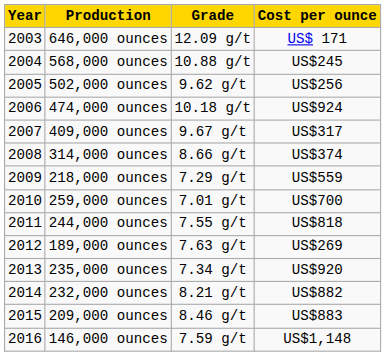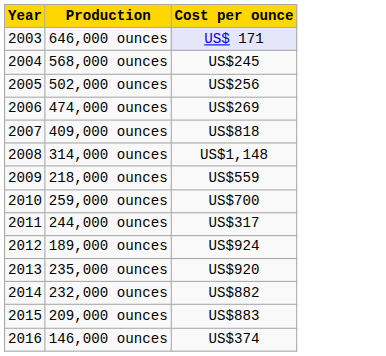- column: Grade | 12.09 g/t | 10.88 g/t | 9.62 g/t | 10.18 g/t | 9.67 g/t | 8.66 g/t | 7.29 g/t | 7.01 g/t | 7.55 g/t | 7.63 g/t | 7.34 g/t | 8.21 g/t | 8.46 g/t | 7.59 g/t
646,000 ounces | Cost per ounce: no background -> lavender background
474,000 ounces | Cost per ounce: US$924 -> US$269
409,000 ounces | Cost per ounce: US$317 -> US$818
314,000 ounces | Cost per ounce: US$374 -> US$1,148
244,000 ounces | Cost per ounce: US$818 -> US$317
189,000 ounces | Cost per ounce: US$269 -> US$924
146,000 ounces | Cost per ounce: US$1,148 -> US$374
